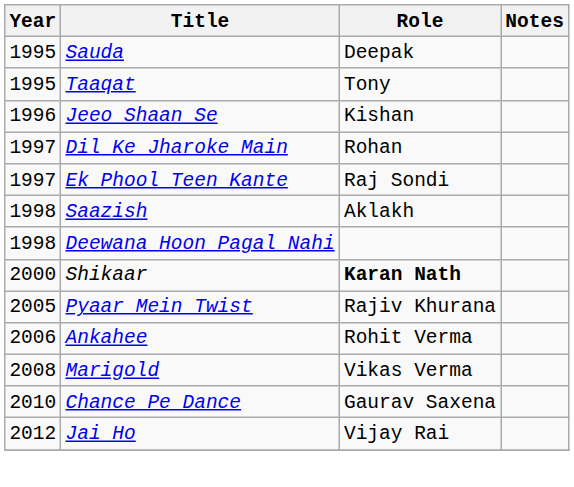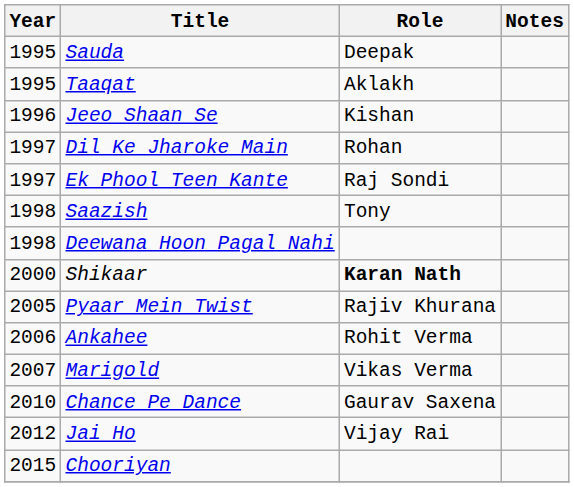Taaqat | Role: Tony -> Aklakh
Saazish | Role: Aklakh -> Tony
Marigold | Year: 2008 -> 2007
+ row: 2015 | Chooriyan
